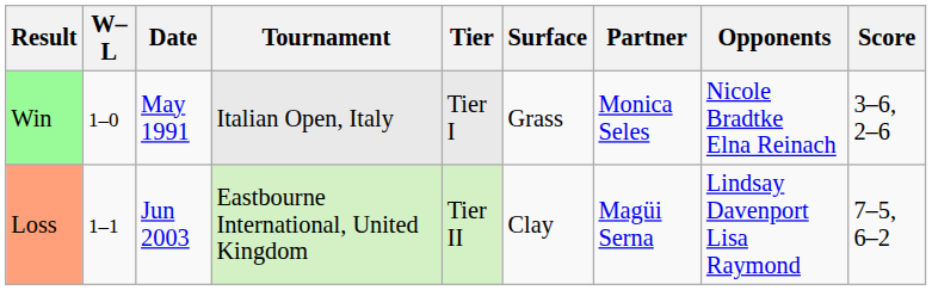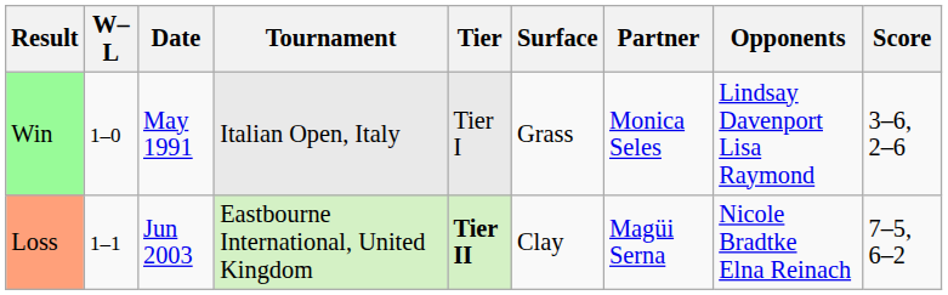Win | Opponents: Nicole Bradtke Elna Reinach -> Lindsay Davenport Lisa Raymond
Loss | Tier: normal -> bold
Loss | Opponents: Lindsay Davenport Lisa Raymond -> Nicole Bradtke Elna Reinach
